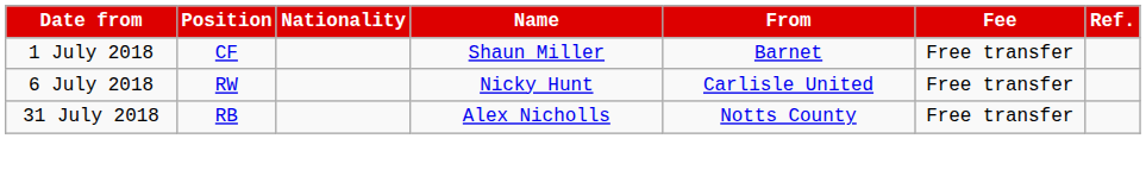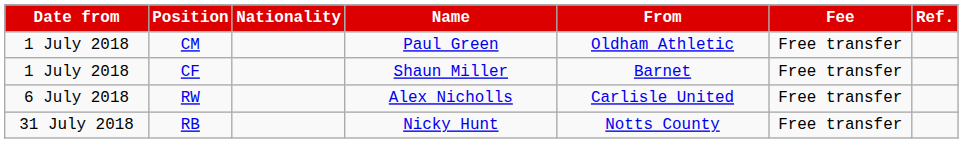+ row: 1 July 2018 | CM | Paul Green | Oldham Athletic | Free transfer
RW | Name: Nicky Hunt -> Alex Nicholls
RB | Name: Alex Nicholls -> Nicky Hunt
